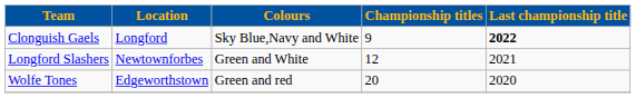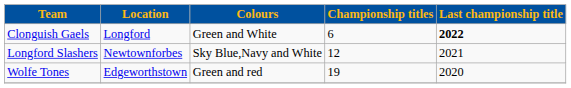Clonguish Gaels | Colours: Sky Blue,Navy and White -> Green and White
Clonguish Gaels | Championship titles: 9 -> 6
Longford Slashers | Colours: Green and White -> Sky Blue,Navy and White
Wolfe Tones | Championship titles: 20 -> 19
